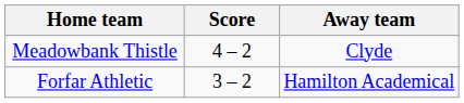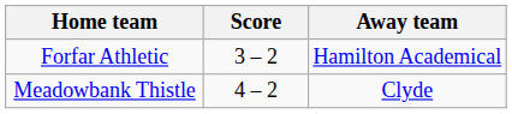rows swapped: Meadowbank Thistle <-> Forfar Athletic
